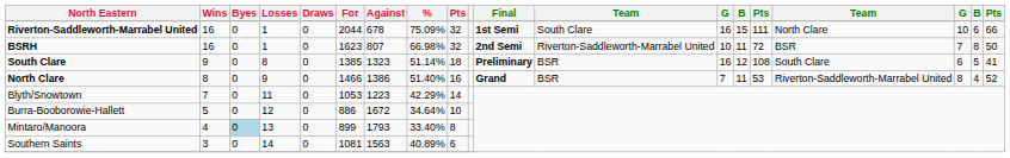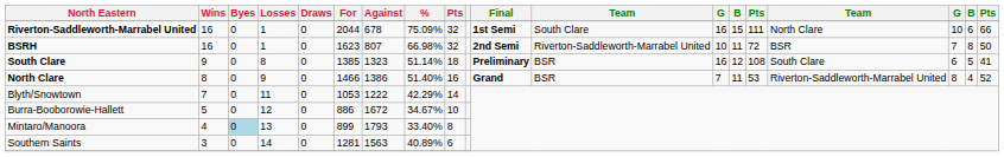Blyth/Snowtown | Against: 1223 -> 1222
Burra-Booborowie-Hallett | %: 34.64% -> 34.67%
Southern Saints | For: 1081 -> 1281
